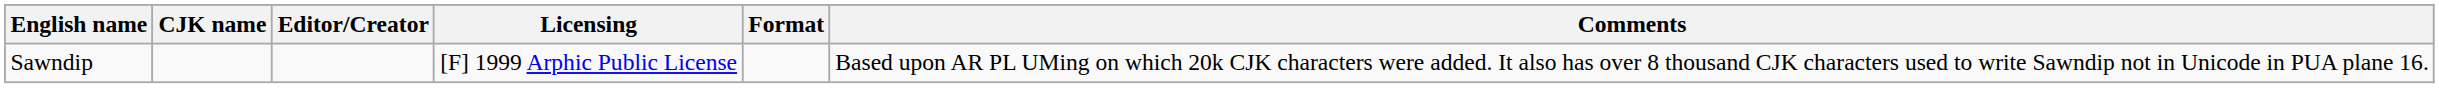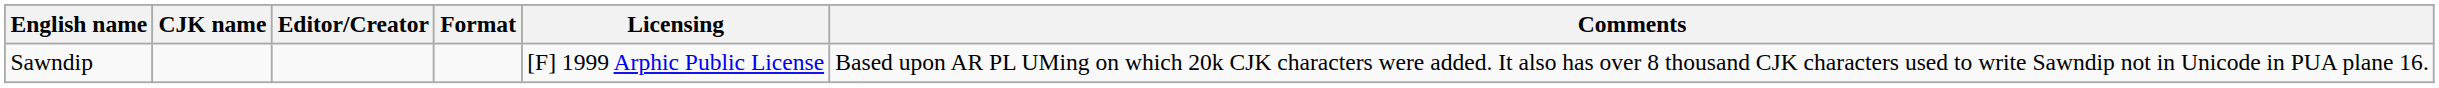columns swapped: Licensing <-> Format
